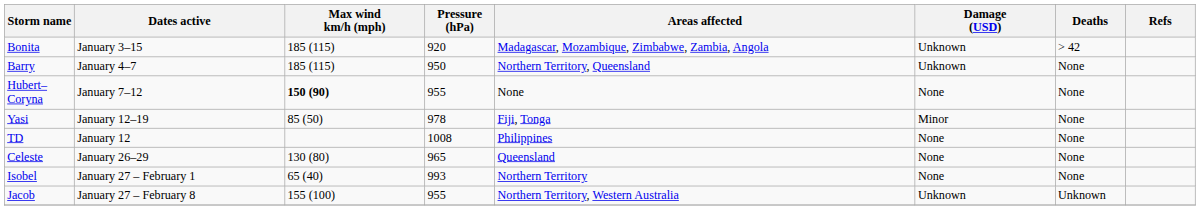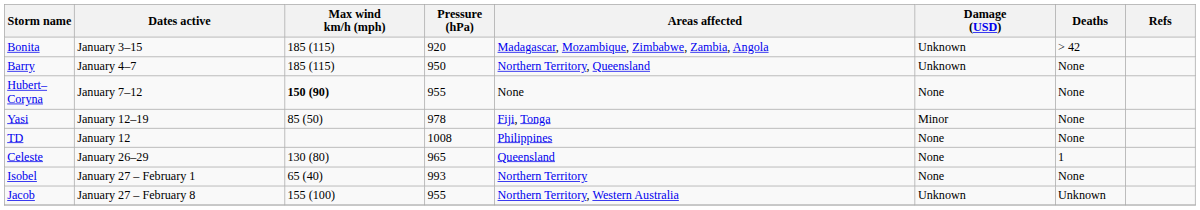Celeste | Deaths: None -> 1
